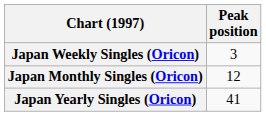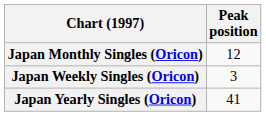rows swapped: Japan Weekly Singles (Oricon) <-> Japan Monthly Singles (Oricon)
